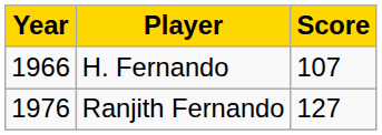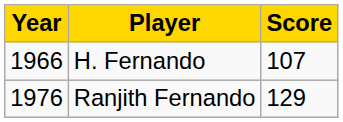Ranjith Fernando | Score: 127 -> 129
